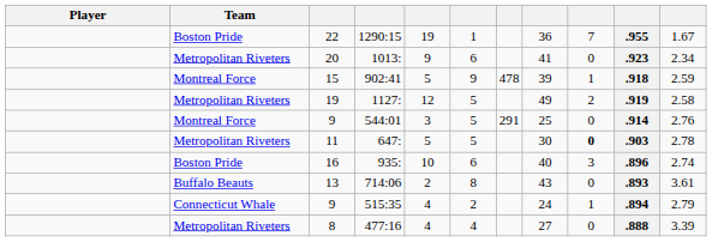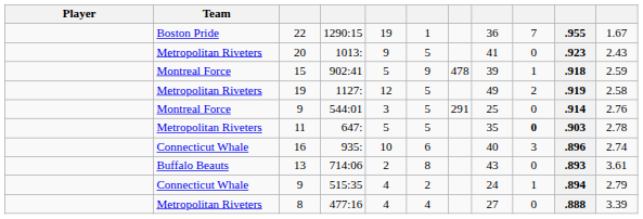1013: | column 6: 6 -> 5
1013: | column 11: 2.34 -> 2.43
647: | column 8: 30 -> 35
935: | Team: Boston Pride -> Connecticut Whale
